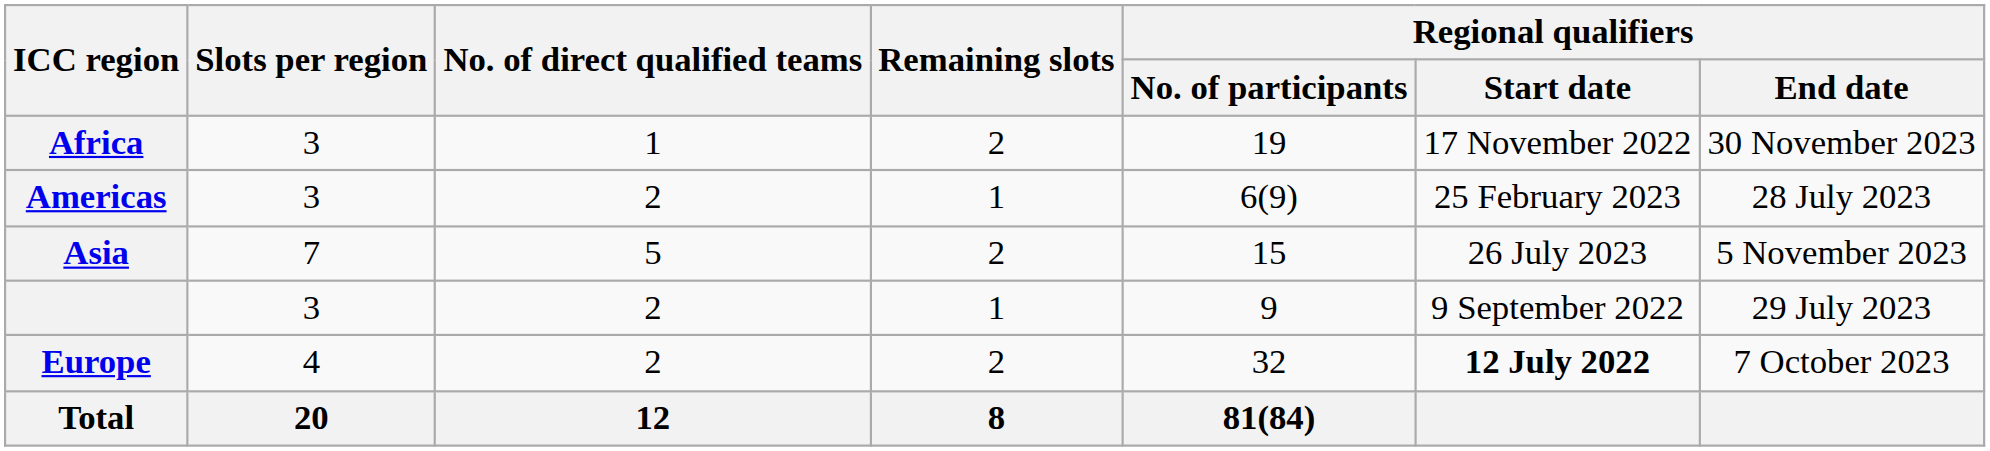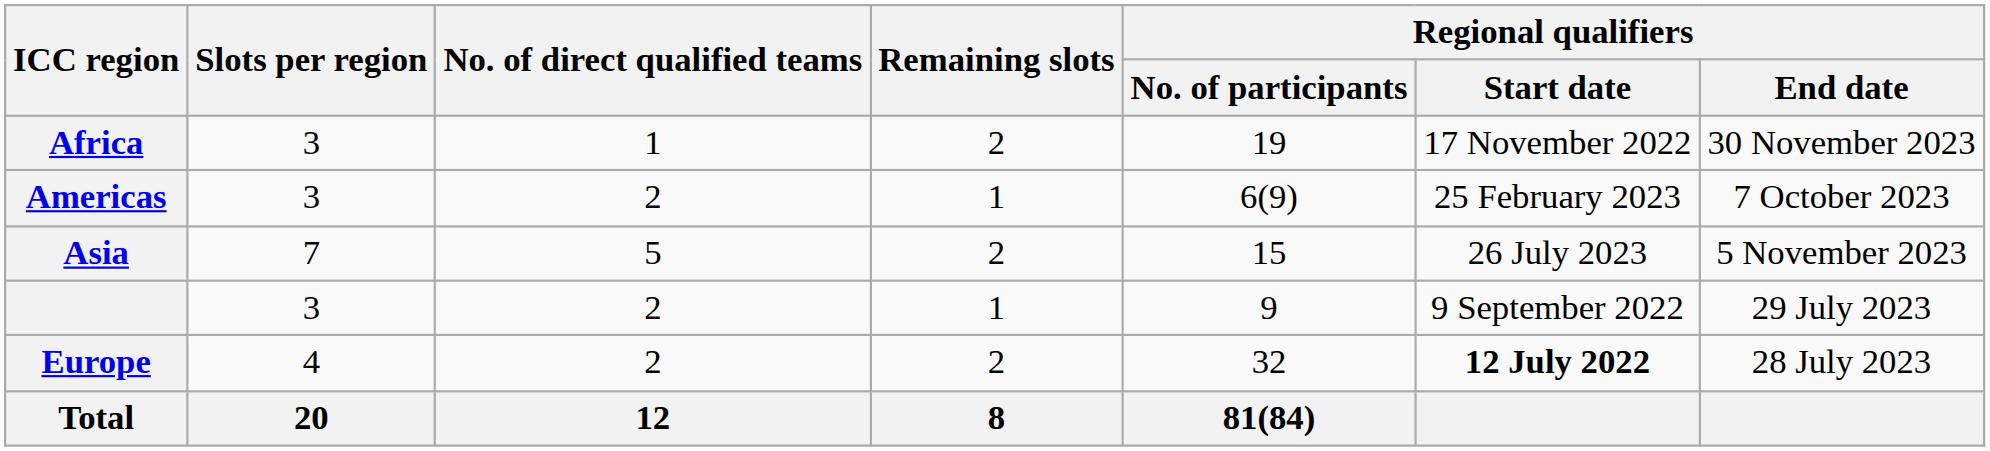Americas | Regional qualifiers / End date: 28 July 2023 -> 7 October 2023
Europe | Regional qualifiers / End date: 7 October 2023 -> 28 July 2023
